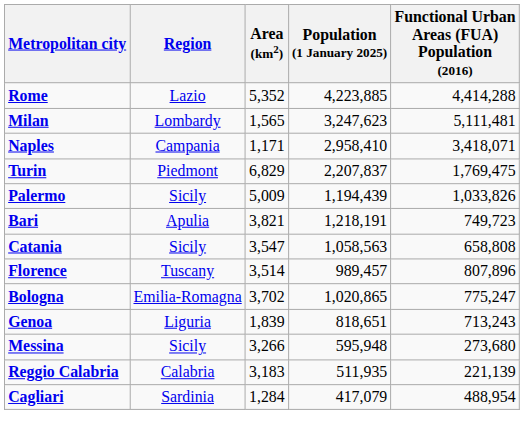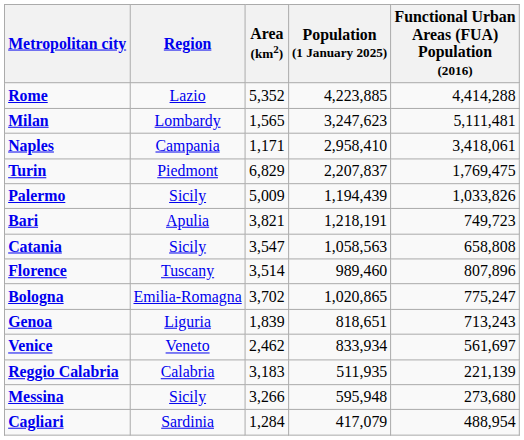Naples | Functional Urban Areas (FUA) Population (2016): 3,418,071 -> 3,418,061
Florence | Population (1 January 2025): 989,457 -> 989,460
+ row: Venice | Veneto | 2,462 | 833,934 | 561,697
rows swapped: Messina <-> Reggio Calabria
